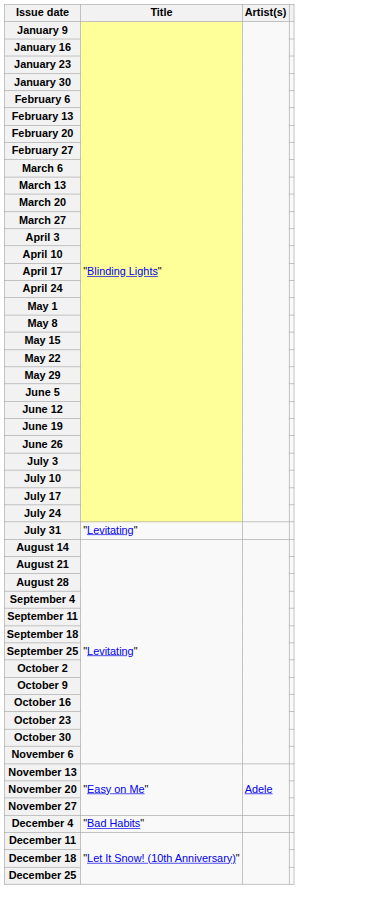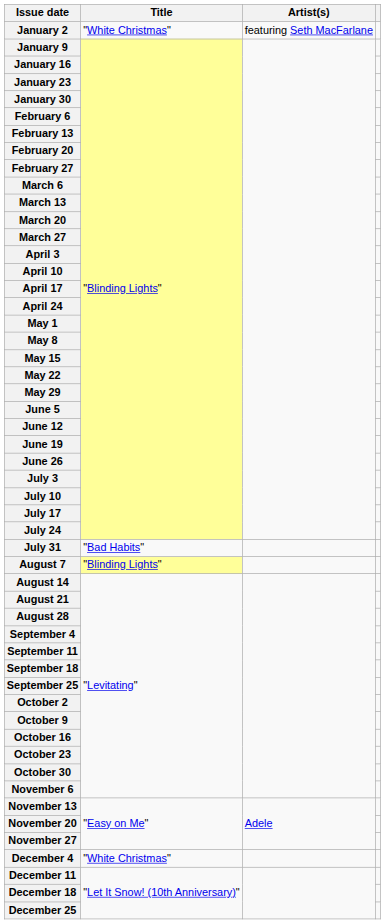+ row: January 2 | "White Christmas" | featuring Seth MacFarlane
July 31 | Title: "Levitating" -> "Bad Habits"
+ row: August 7 | "Blinding Lights"
December 4 | Title: "Bad Habits" -> "White Christmas"
